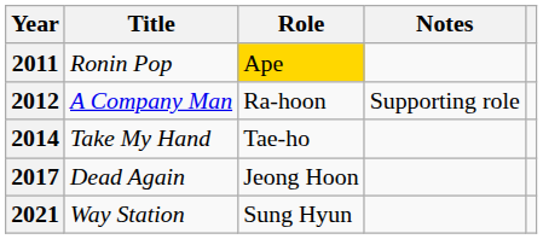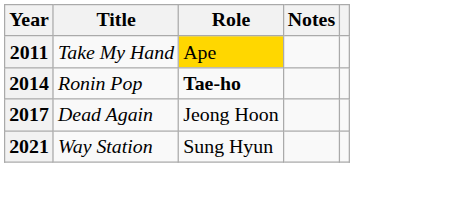2011 | Title: Ronin Pop -> Take My Hand
- row: 2012 | A Company Man | Ra-hoon | Supporting role
2014 | Title: Take My Hand -> Ronin Pop
2014 | Role: normal -> bold
